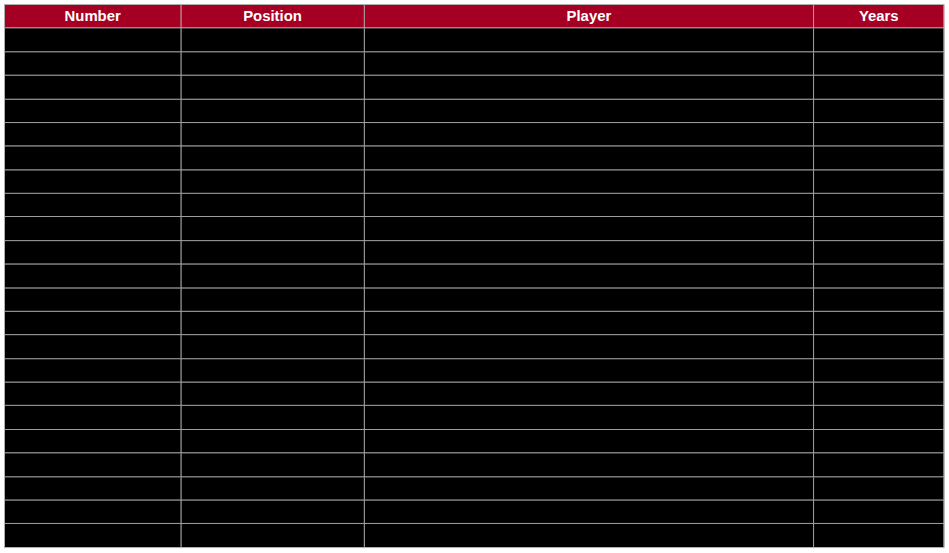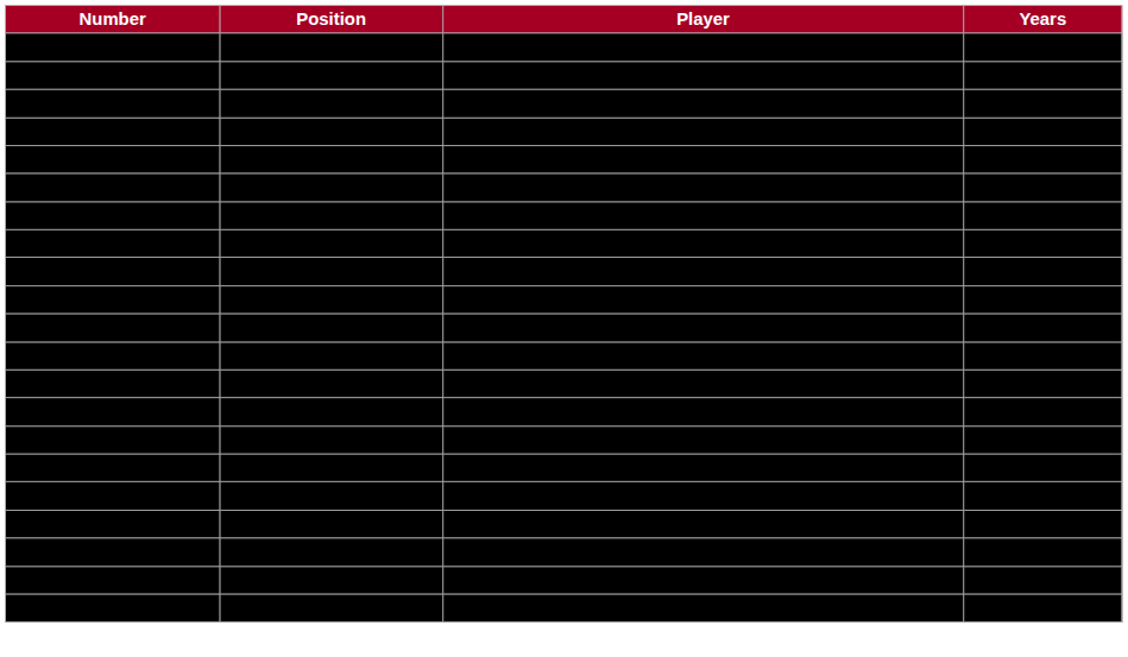Stacie Tardiff | Years: (4) -> (3)
- row: 7 | F | Alessandra Lind-Kenny | (4)
Lainie Smith | Position: normal -> bold
